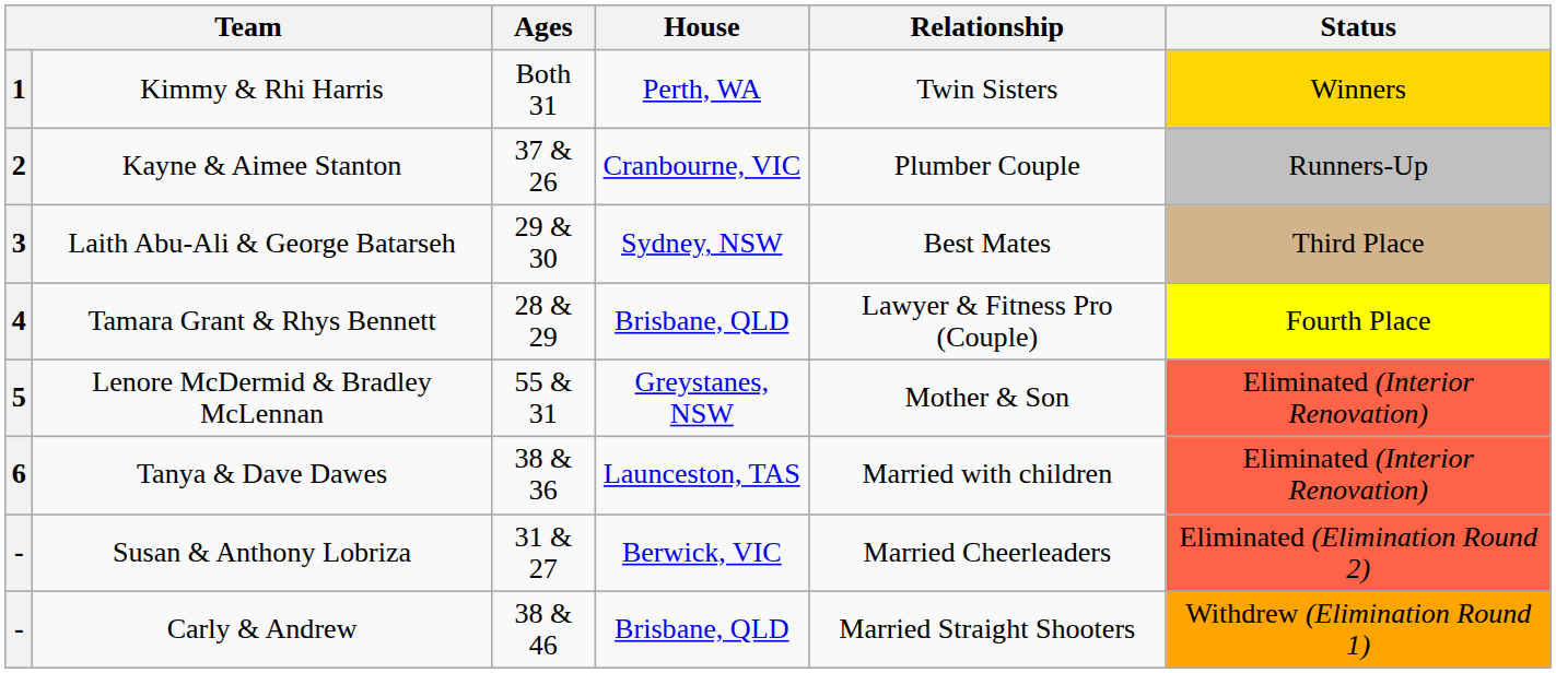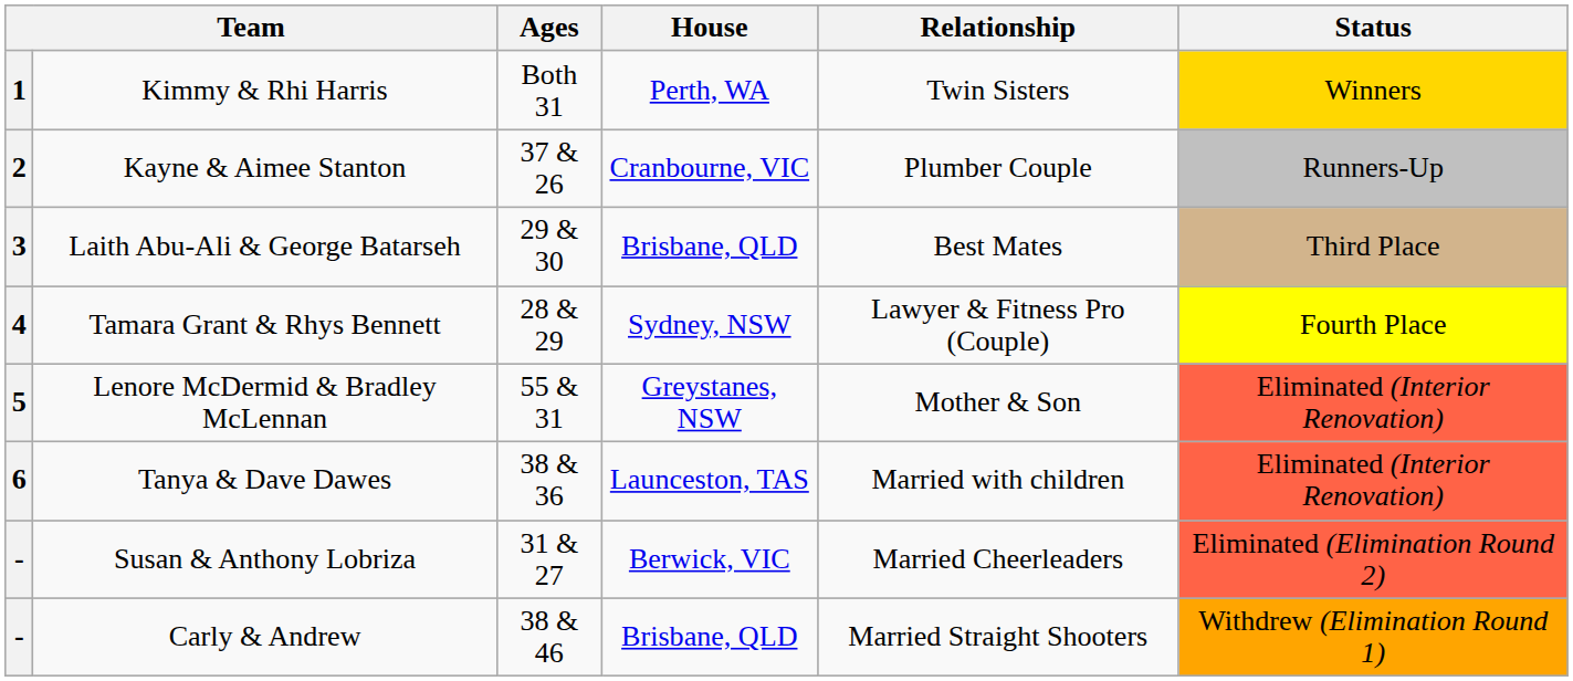Laith Abu-Ali & George Batarseh | House: Sydney, NSW -> Brisbane, QLD
Tamara Grant & Rhys Bennett | House: Brisbane, QLD -> Sydney, NSW
